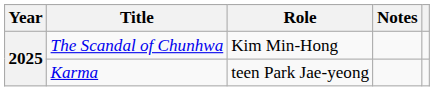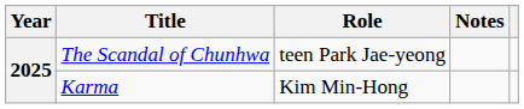The Scandal of Chunhwa | Role: Kim Min-Hong -> teen Park Jae-yeong
Karma | Role: teen Park Jae-yeong -> Kim Min-Hong
